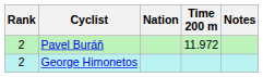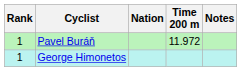Pavel Buráň | Rank: 2 -> 1
George Himonetos | Rank: 2 -> 1
